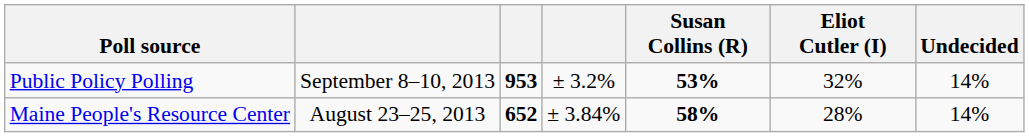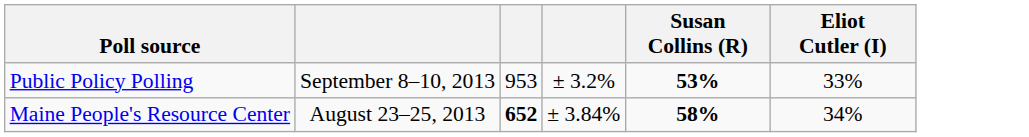- column: Undecided | 14% | 14%
Public Policy Polling | column 3: bold -> normal
Public Policy Polling | Eliot Cutler (I): 32% -> 33%
Maine People's Resource Center | Eliot Cutler (I): 28% -> 34%
